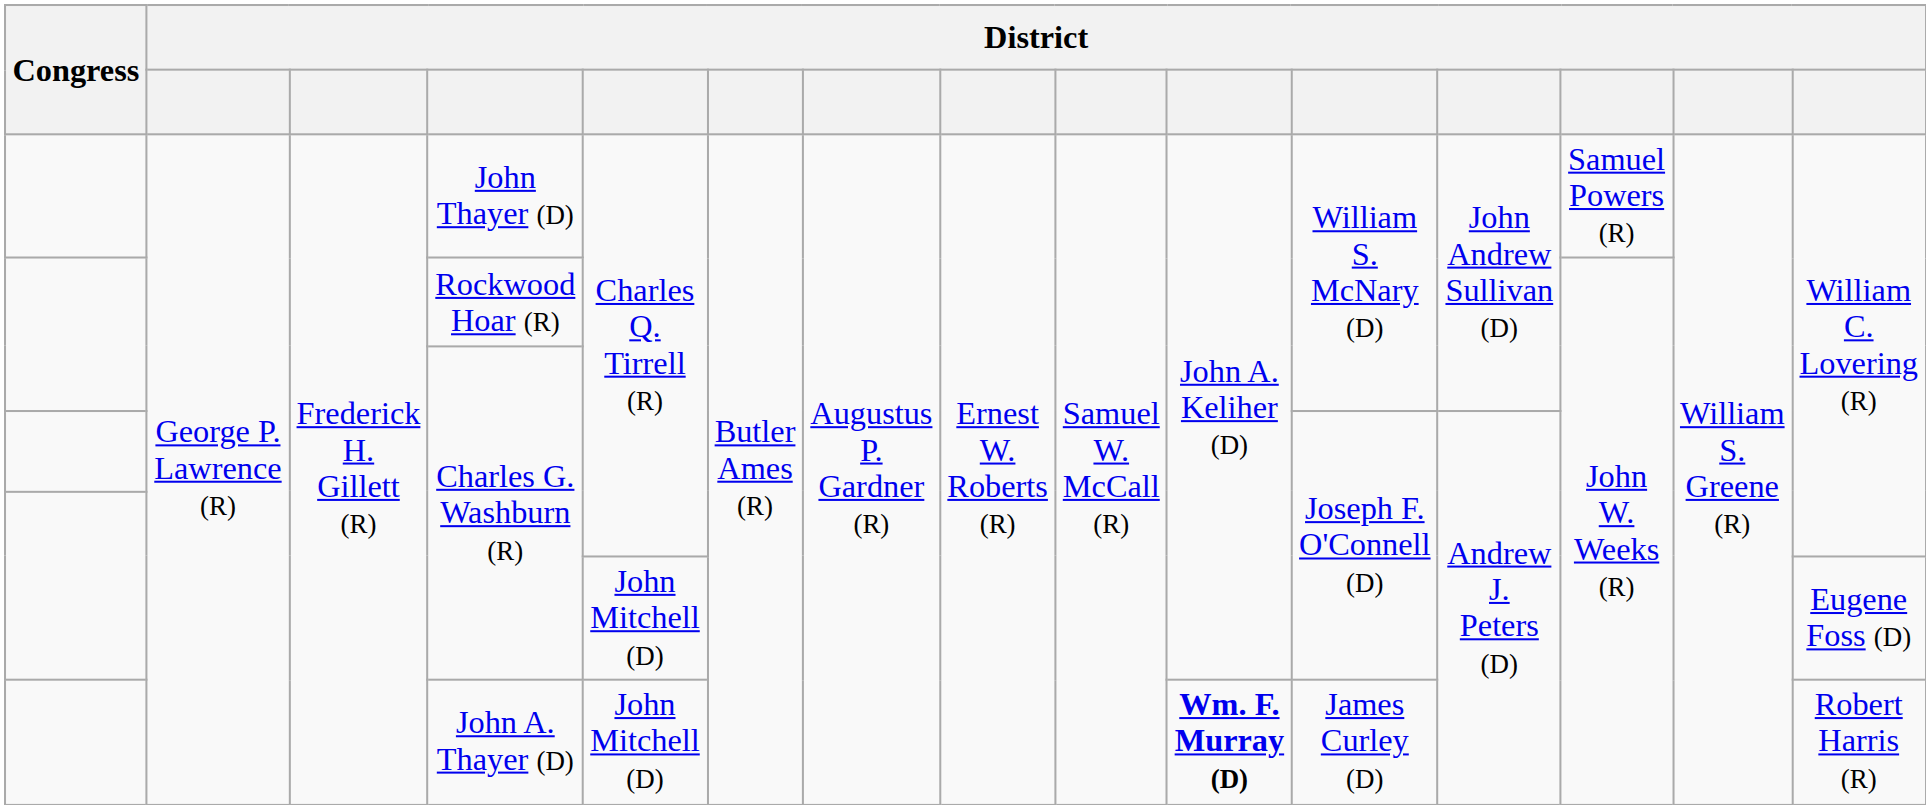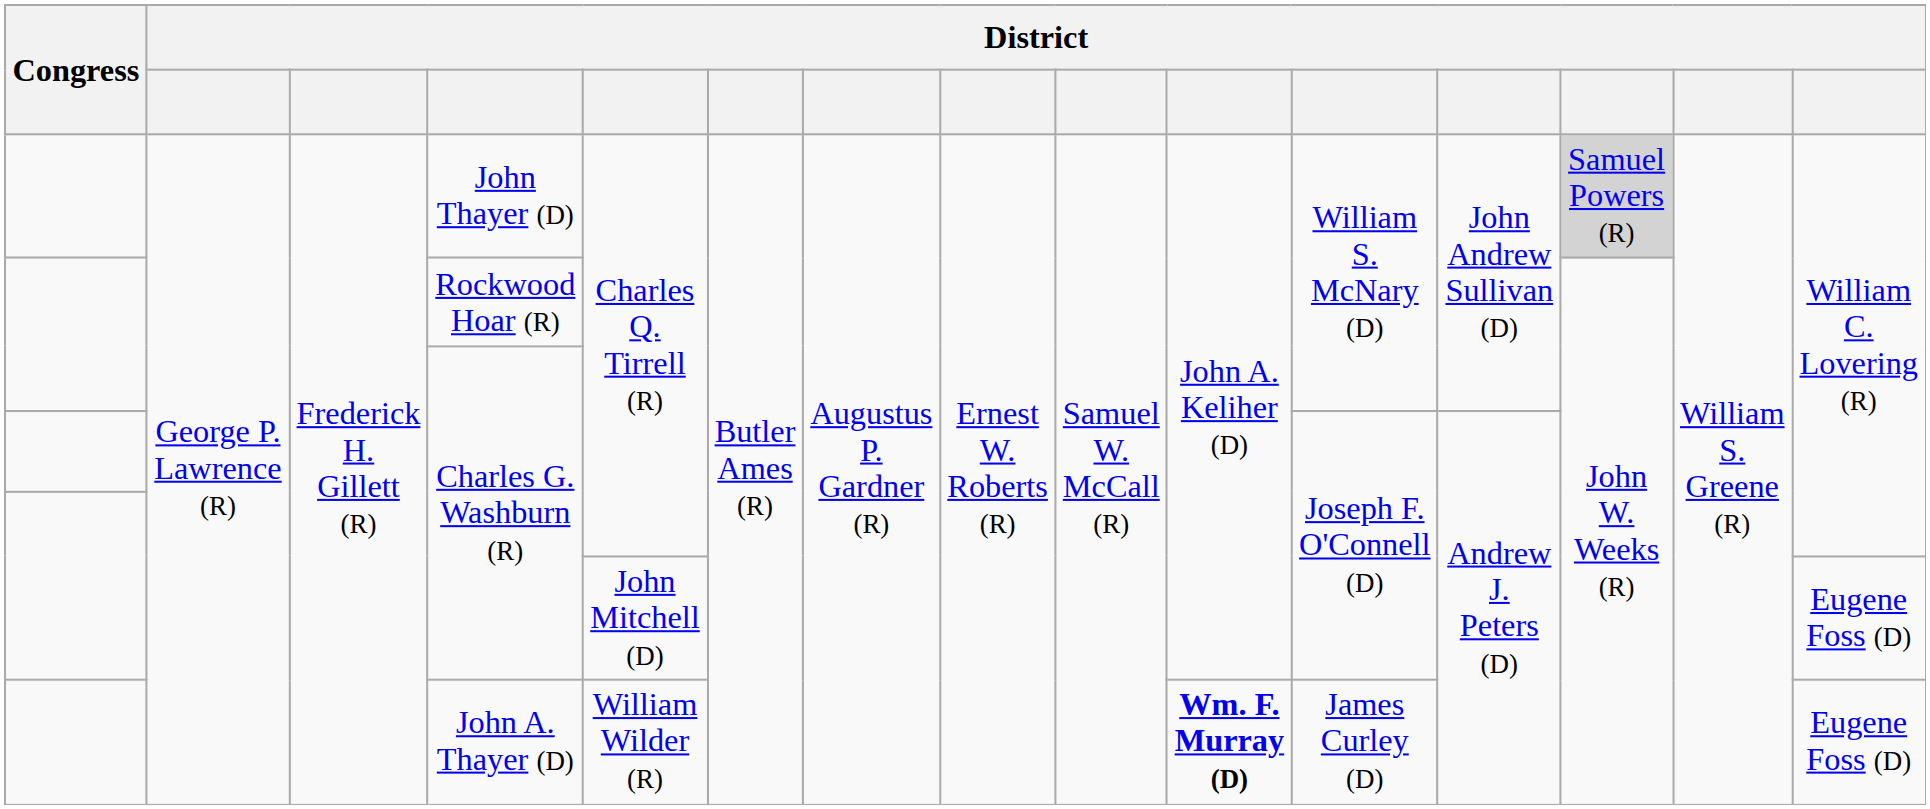John Thayer (D) | column 13: no background -> lightgrey background
John A. Thayer (D) | column 5: John Mitchell (D) -> William Wilder (R)
John A. Thayer (D) | column 15: Robert Harris (R) -> Eugene Foss (D)
